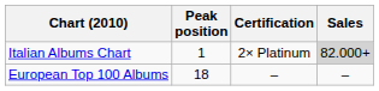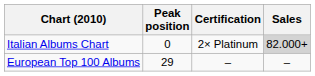Italian Albums Chart | Peak position: 1 -> 0
European Top 100 Albums | Peak position: 18 -> 29
